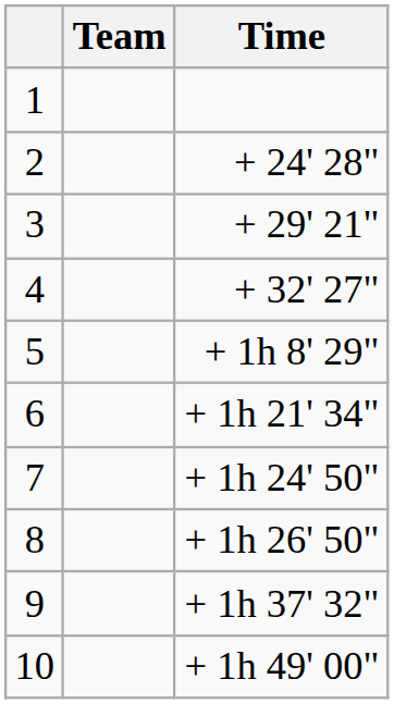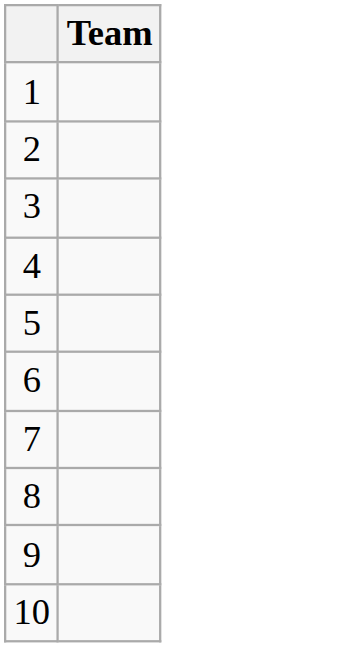- column: Time | + 24' 28" | + 29' 21" | + 32' 27" | + 1h 8' 29" | + 1h 21' 34" | + 1h 24' 50" | + 1h 26' 50" | + 1h 37' 32" | + 1h 49' 00"
